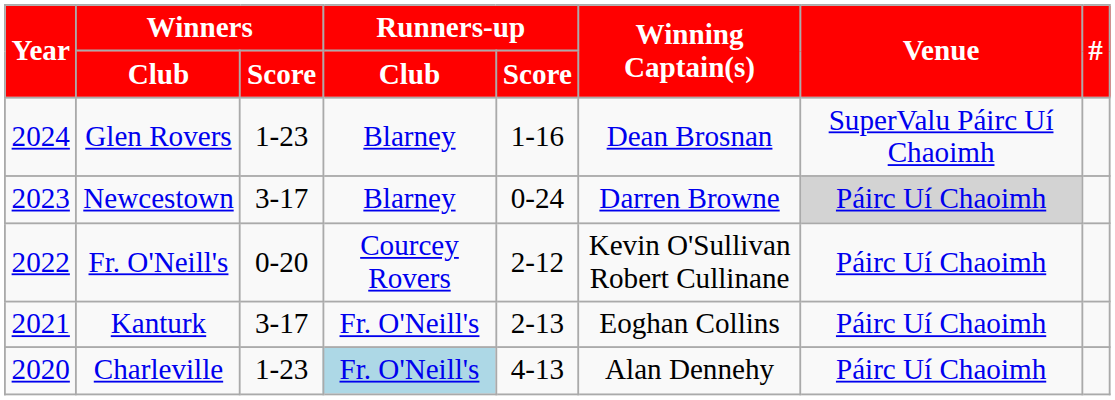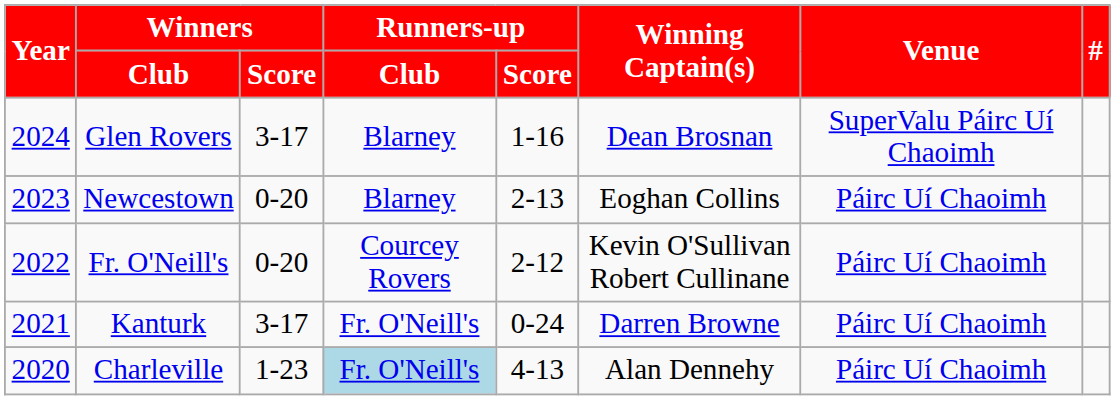Glen Rovers | Winners / Score: 1-23 -> 3-17
Newcestown | Winners / Score: 3-17 -> 0-20
Newcestown | Runners-up / Score: 0-24 -> 2-13
Newcestown | Winning Captain(s): Darren Browne -> Eoghan Collins
Newcestown | Venue: lightgrey background -> no background
Kanturk | Runners-up / Score: 2-13 -> 0-24
Kanturk | Winning Captain(s): Eoghan Collins -> Darren Browne
